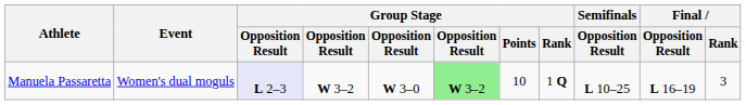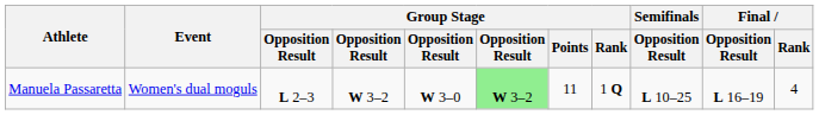Manuela Passaretta | column 3: lavender background -> no background
Manuela Passaretta | Group Stage / Points: 10 -> 11
Manuela Passaretta | Final / Rank: 3 -> 4
